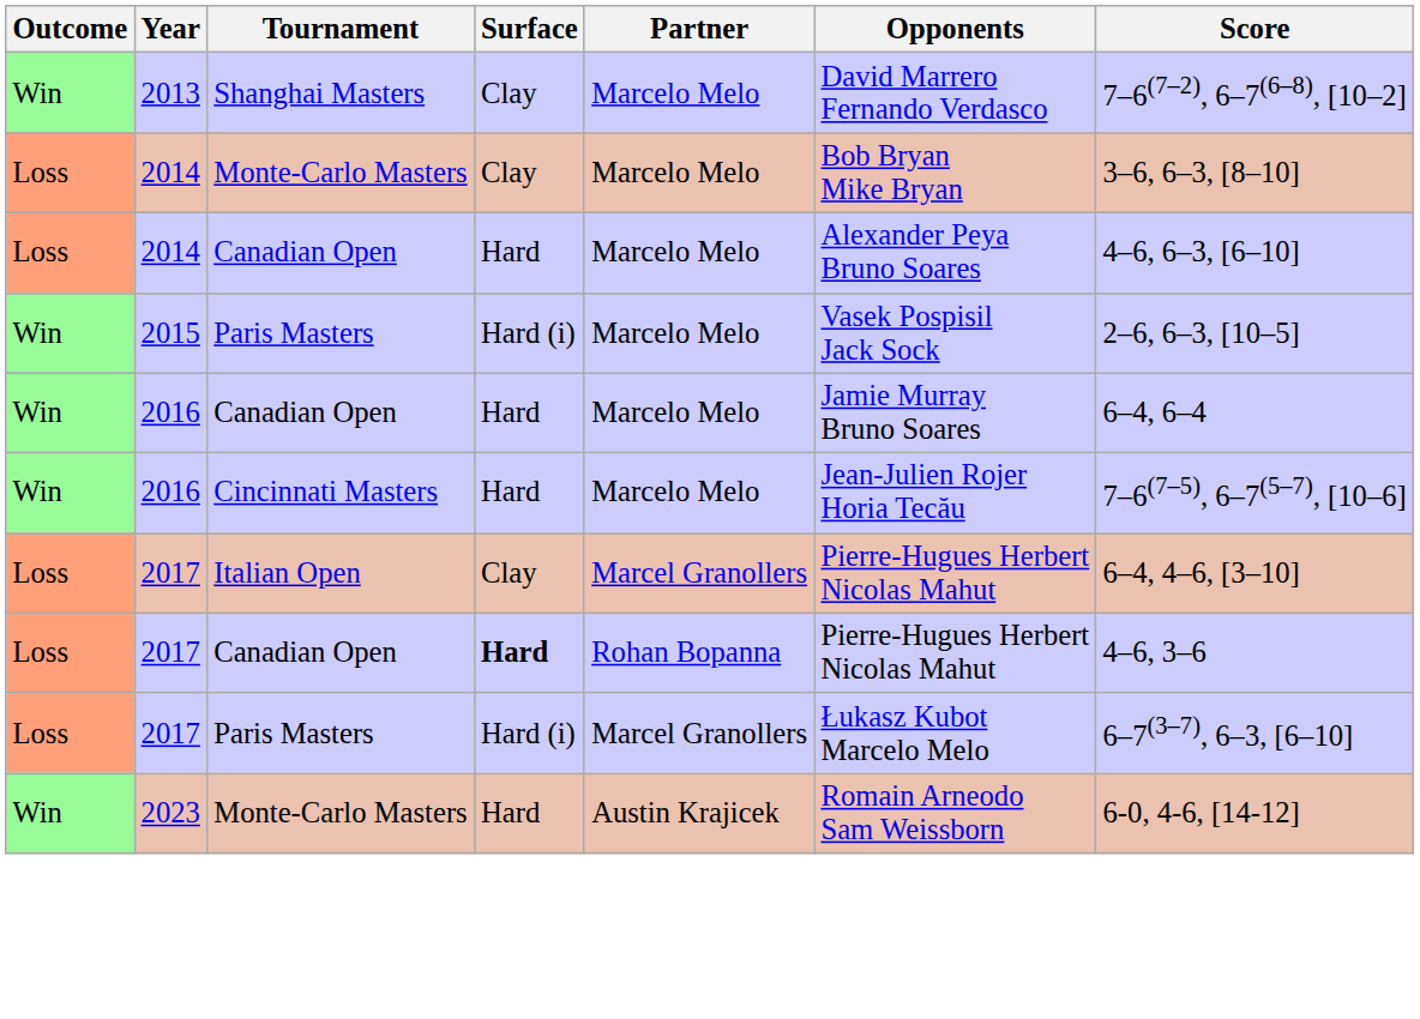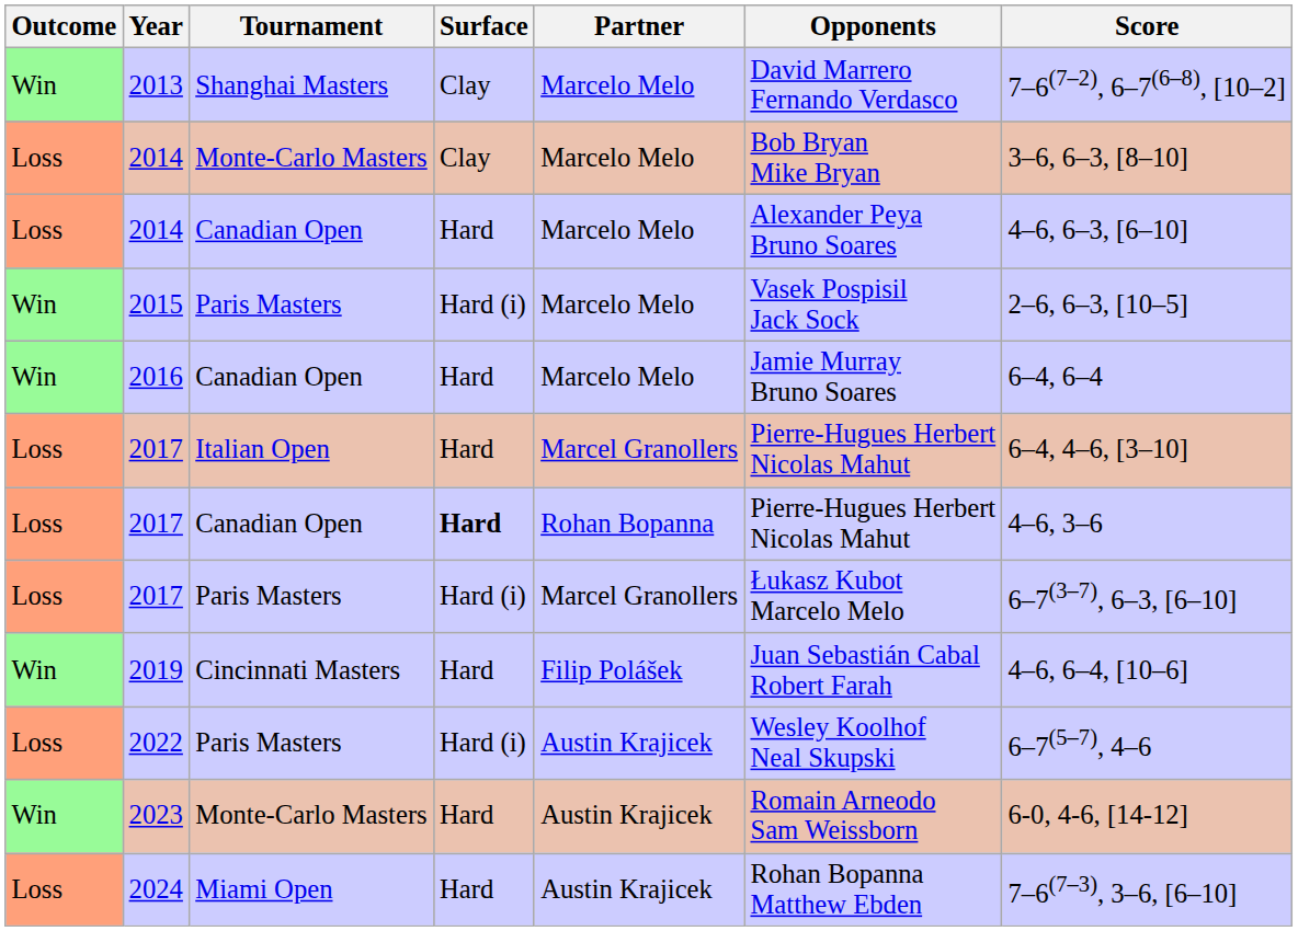- row: Win | 2016 | Cincinnati Masters | Hard | Marcelo Melo | Jean-Julien Rojer Horia Tecău | 7–6(7–5), 6–7(5–7), [10–6]
2017 / Italian Open | Surface: Clay -> Hard
+ row: Win | 2019 | Cincinnati Masters | Hard | Filip Polášek | Juan Sebastián Cabal Robert Farah | 4–6, 6–4, [10–6]
+ row: Loss | 2022 | Paris Masters | Hard (i) | Austin Krajicek | Wesley Koolhof Neal Skupski | 6–7(5–7), 4–6
+ row: Loss | 2024 | Miami Open | Hard | Austin Krajicek | Rohan Bopanna Matthew Ebden | 7–6(7–3), 3–6, [6–10]
